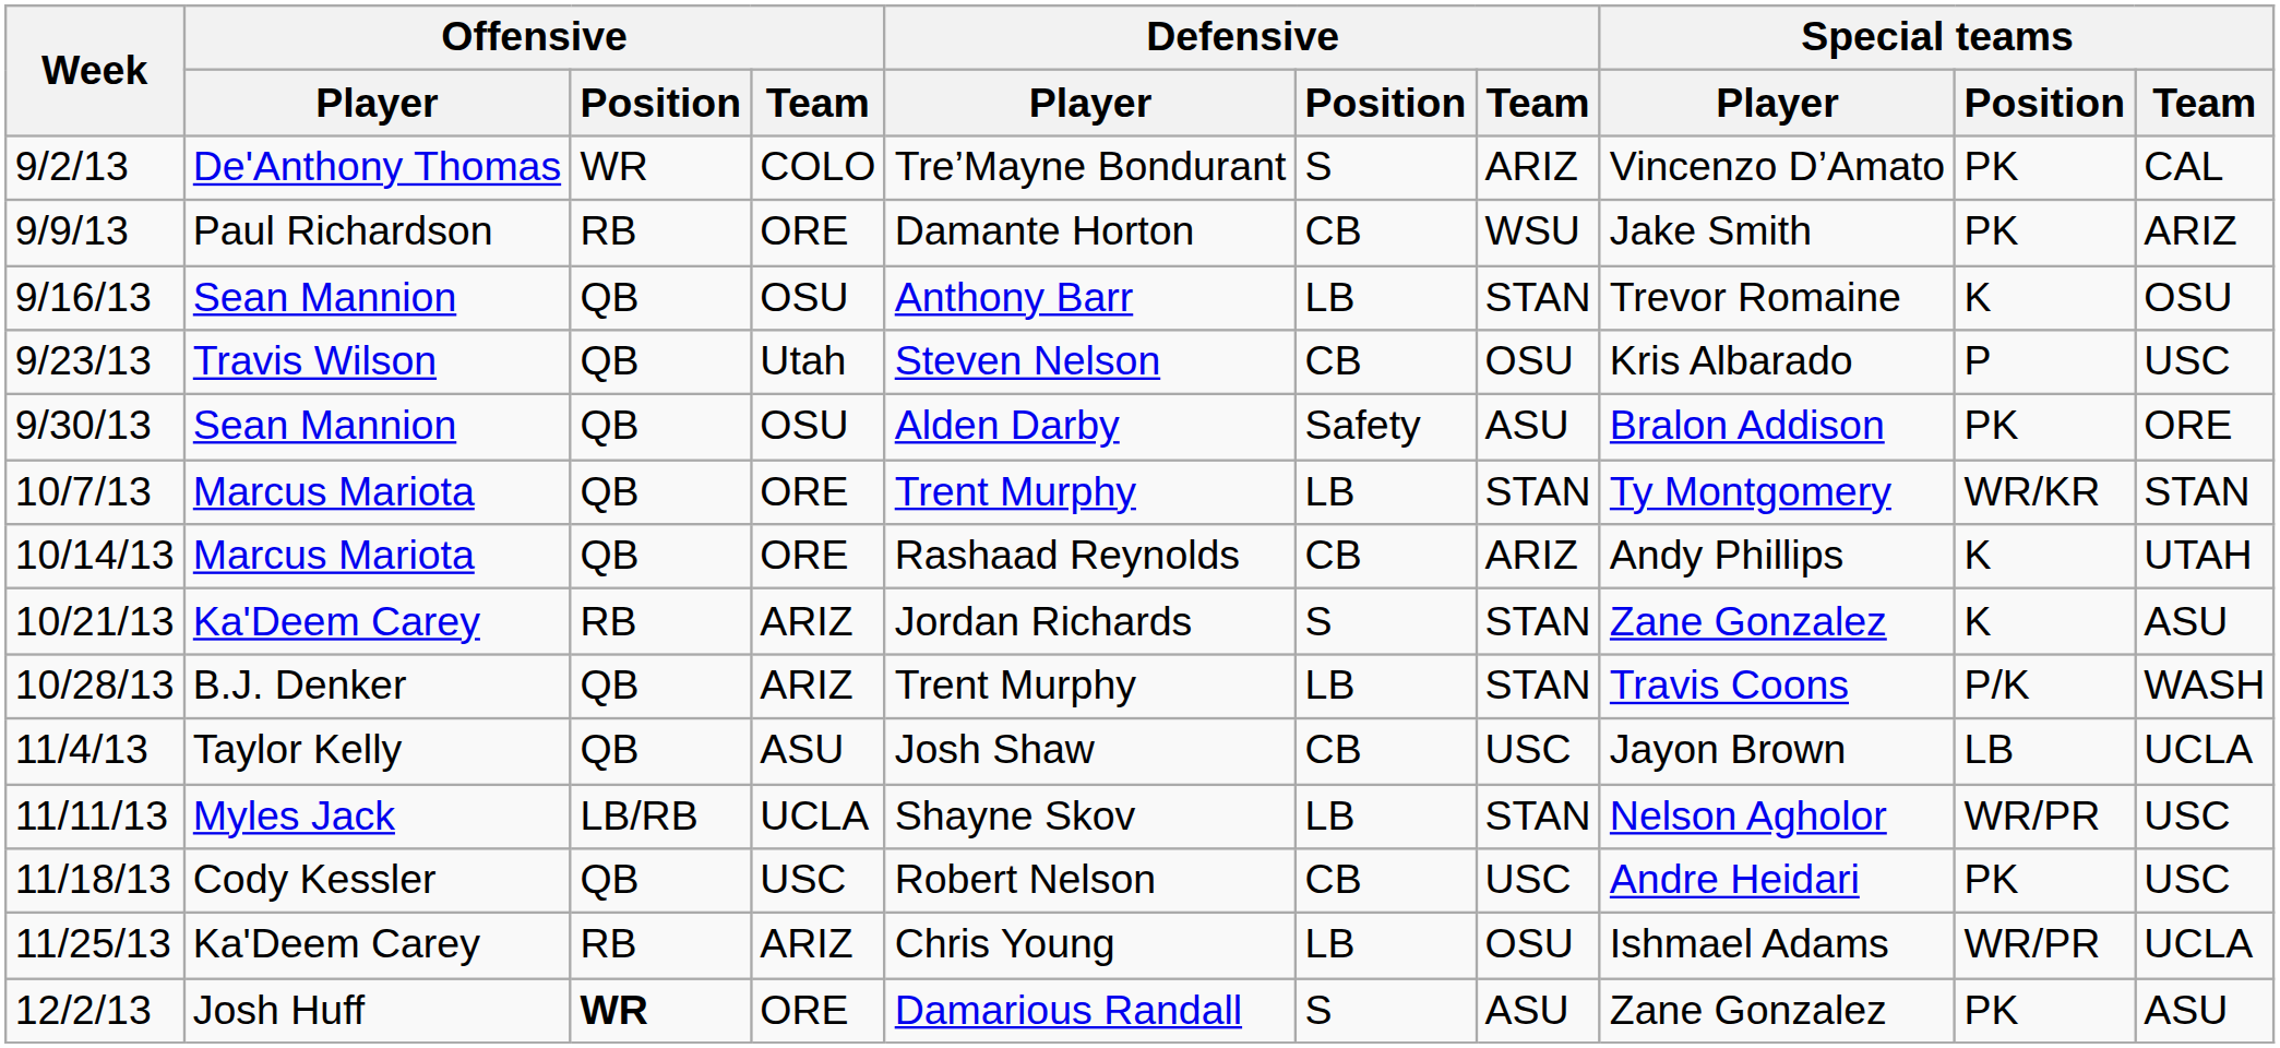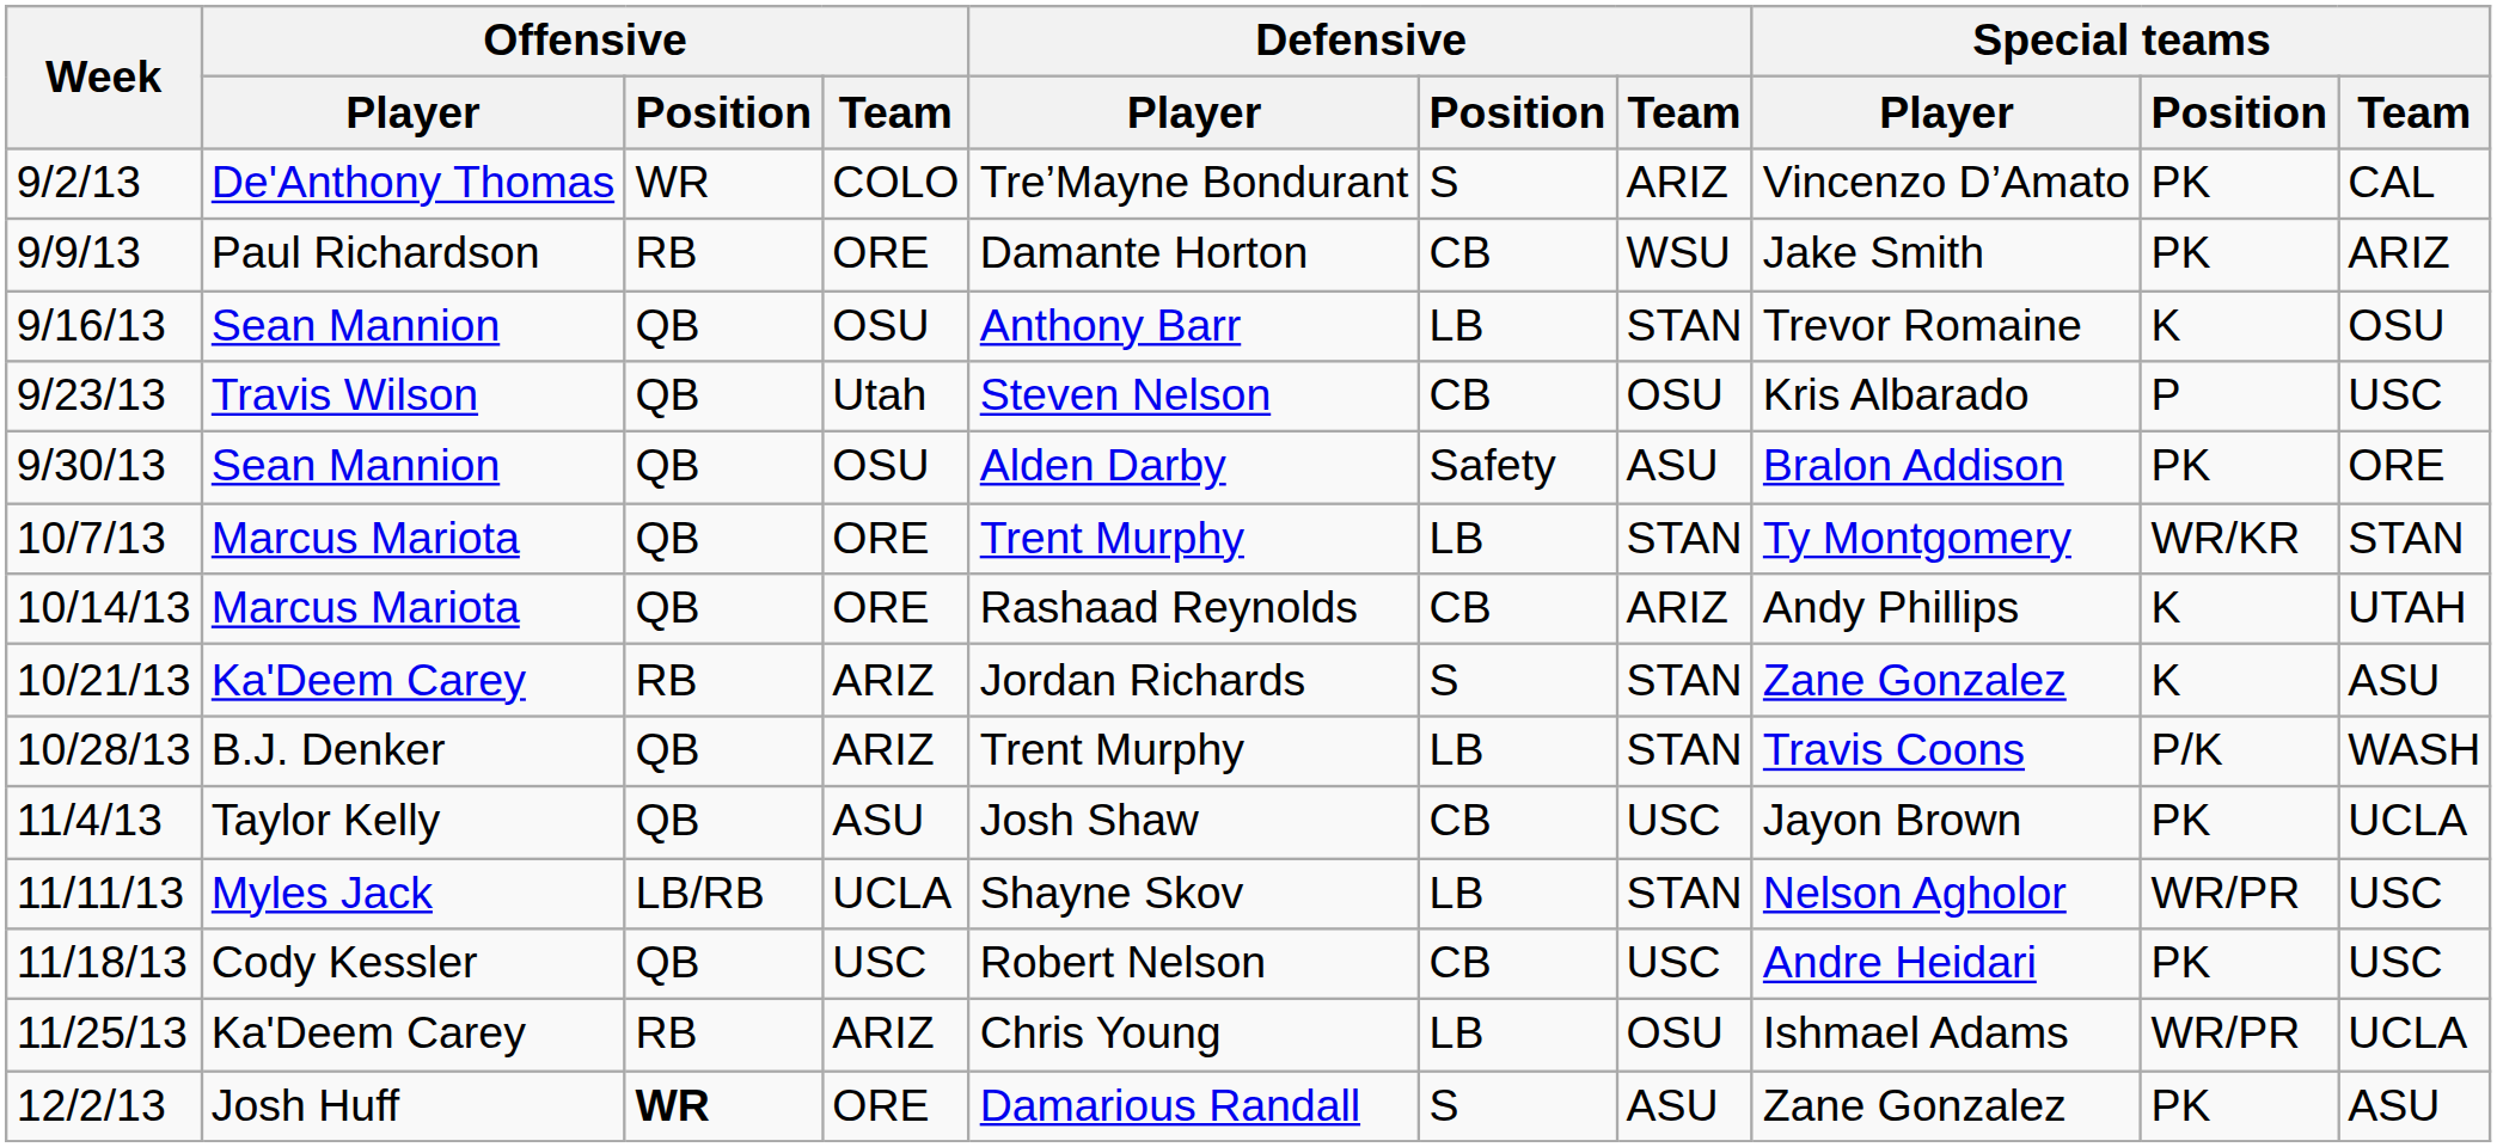11/4/13 | Special teams / Position: LB -> PK
